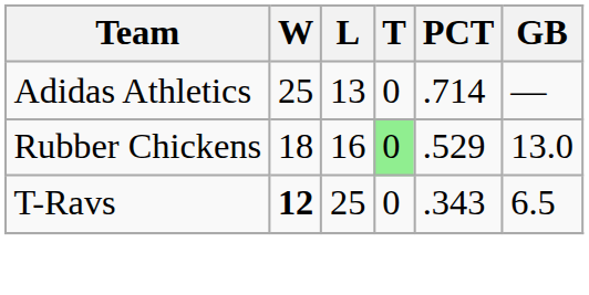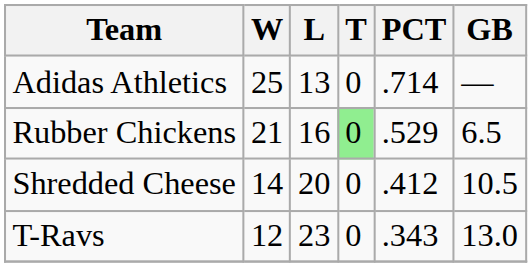Rubber Chickens | W: 18 -> 21
Rubber Chickens | GB: 13.0 -> 6.5
+ row: Shredded Cheese | 14 | 20 | 0 | .412 | 10.5
T-Ravs | W: bold -> normal
T-Ravs | L: 25 -> 23
T-Ravs | GB: 6.5 -> 13.0
